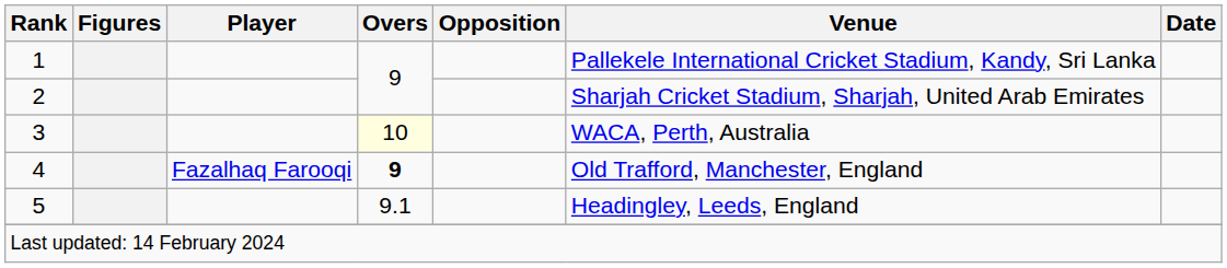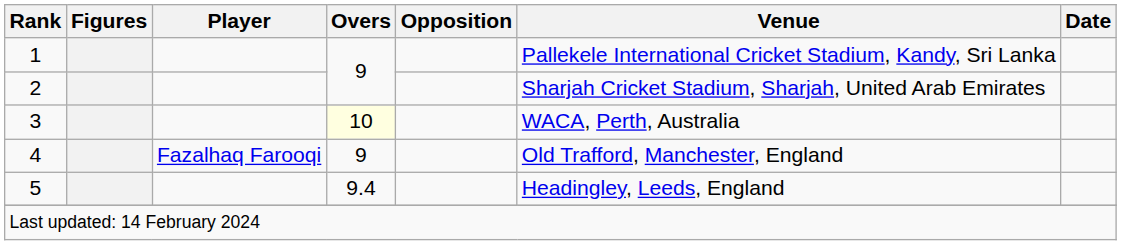4 | Overs: bold -> normal
5 | Overs: 9.1 -> 9.4
